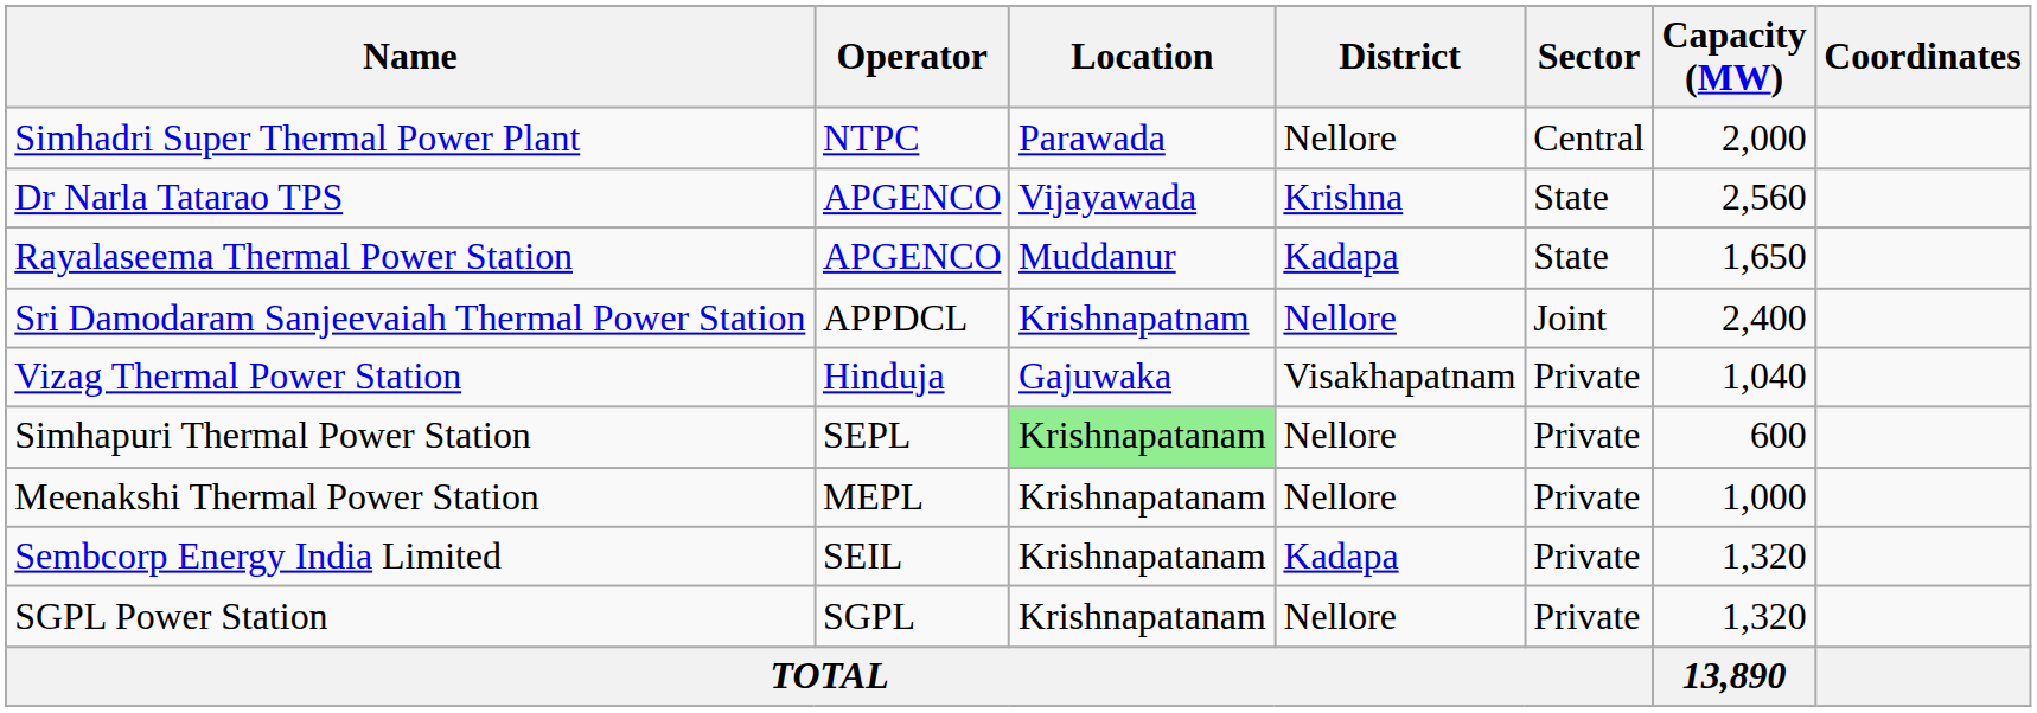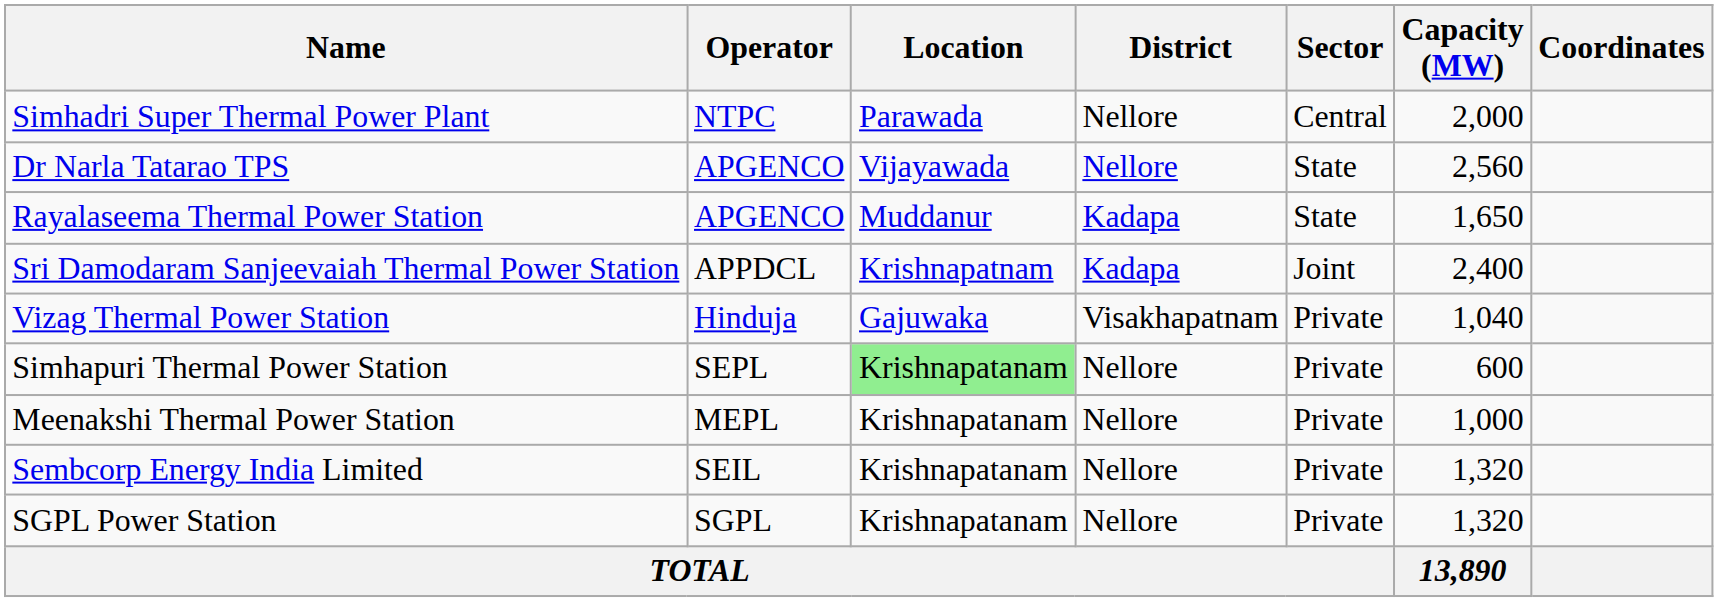Dr Narla Tatarao TPS | District: Krishna -> Nellore
Sri Damodaram Sanjeevaiah Thermal Power Station | District: Nellore -> Kadapa
Sembcorp Energy India Limited | District: Kadapa -> Nellore
